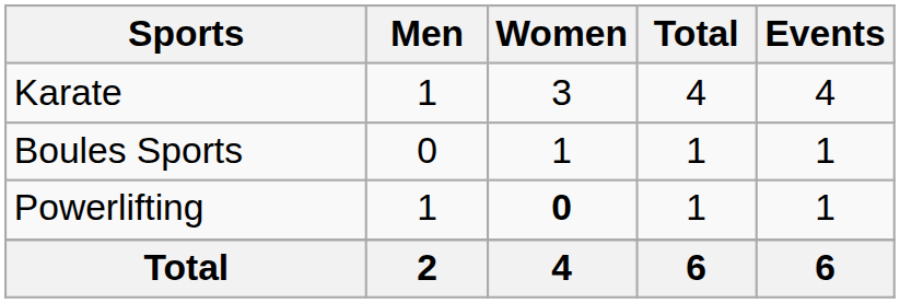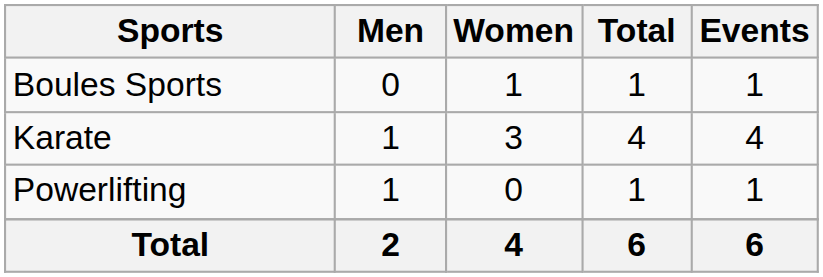rows swapped: Boules Sports <-> Karate
Powerlifting | Women: bold -> normal
